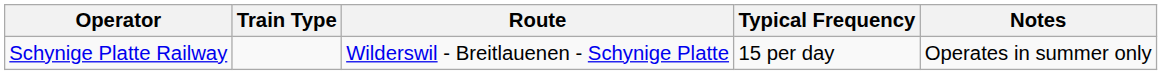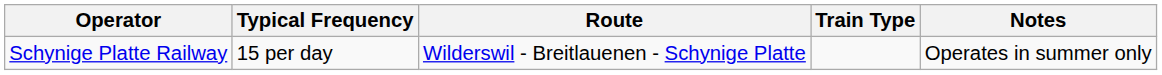columns swapped: Train Type <-> Typical Frequency
